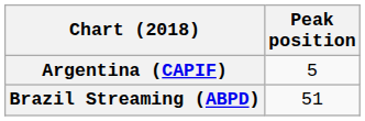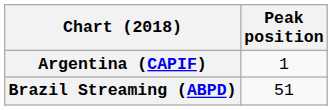Argentina (CAPIF) | Peak position: 5 -> 1
